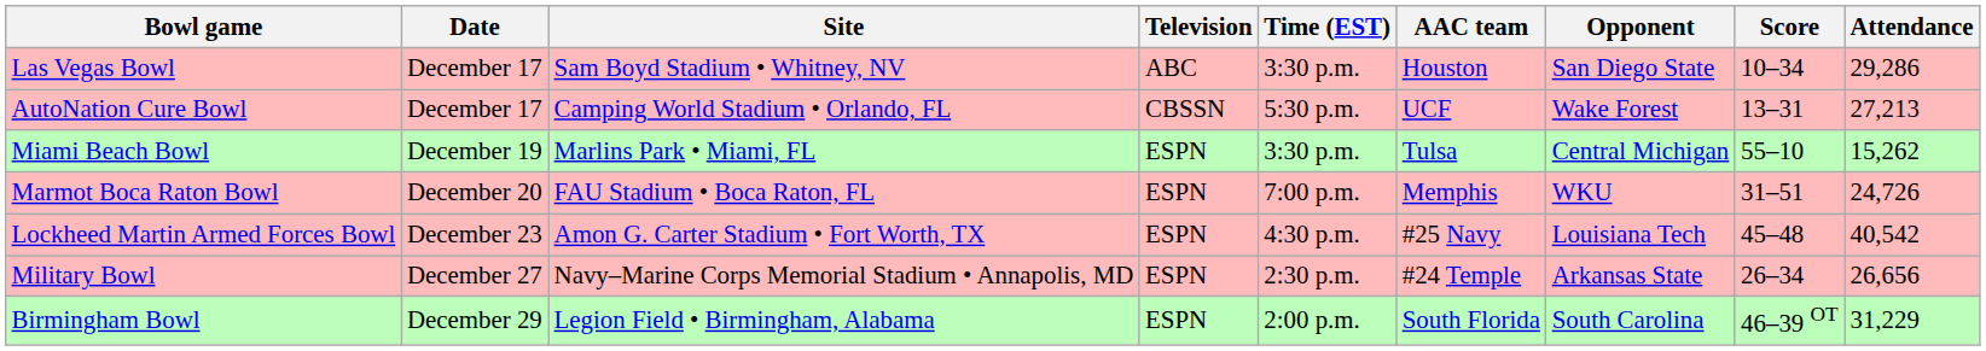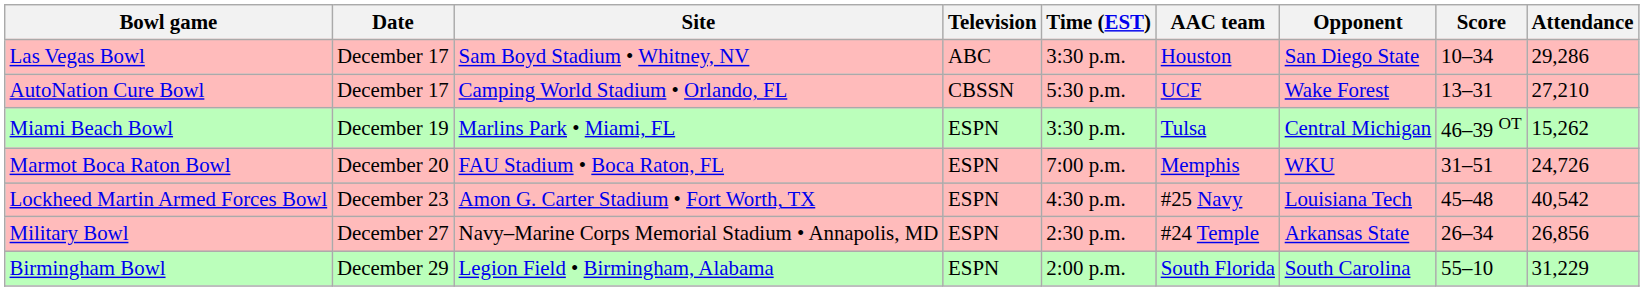AutoNation Cure Bowl | Attendance: 27,213 -> 27,210
Miami Beach Bowl | Score: 55–10 -> 46–39 OT
Military Bowl | Attendance: 26,656 -> 26,856
Birmingham Bowl | Score: 46–39 OT -> 55–10
